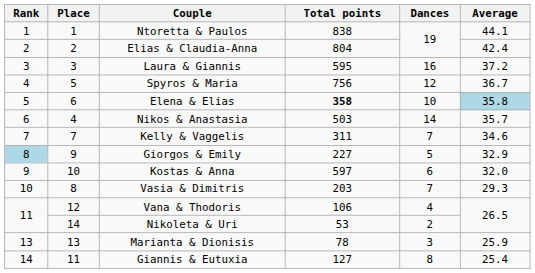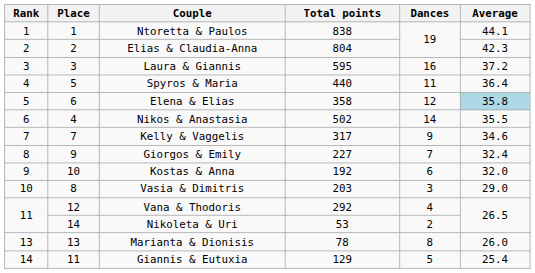Elias & Claudia-Anna | Average: 42.4 -> 42.3
Spyros & Maria | Total points: 756 -> 440
Spyros & Maria | Dances: 12 -> 11
Spyros & Maria | Average: 36.7 -> 36.4
Elena & Elias | Total points: bold -> normal
Elena & Elias | Dances: 10 -> 12
Nikos & Anastasia | Total points: 503 -> 502
Nikos & Anastasia | Average: 35.7 -> 35.5
Kelly & Vaggelis | Total points: 311 -> 317
Kelly & Vaggelis | Dances: 7 -> 9
Giorgos & Emily | Rank: lightblue background -> no background
Giorgos & Emily | Dances: 5 -> 7
Giorgos & Emily | Average: 32.9 -> 32.4
Kostas & Anna | Total points: 597 -> 192
Vasia & Dimitris | Dances: 7 -> 3
Vasia & Dimitris | Average: 29.3 -> 29.0
Vana & Thodoris | Total points: 106 -> 292
Marianta & Dionisis | Dances: 3 -> 8
Marianta & Dionisis | Average: 25.9 -> 26.0
Giannis & Eutuxia | Total points: 127 -> 129
Giannis & Eutuxia | Dances: 8 -> 5
